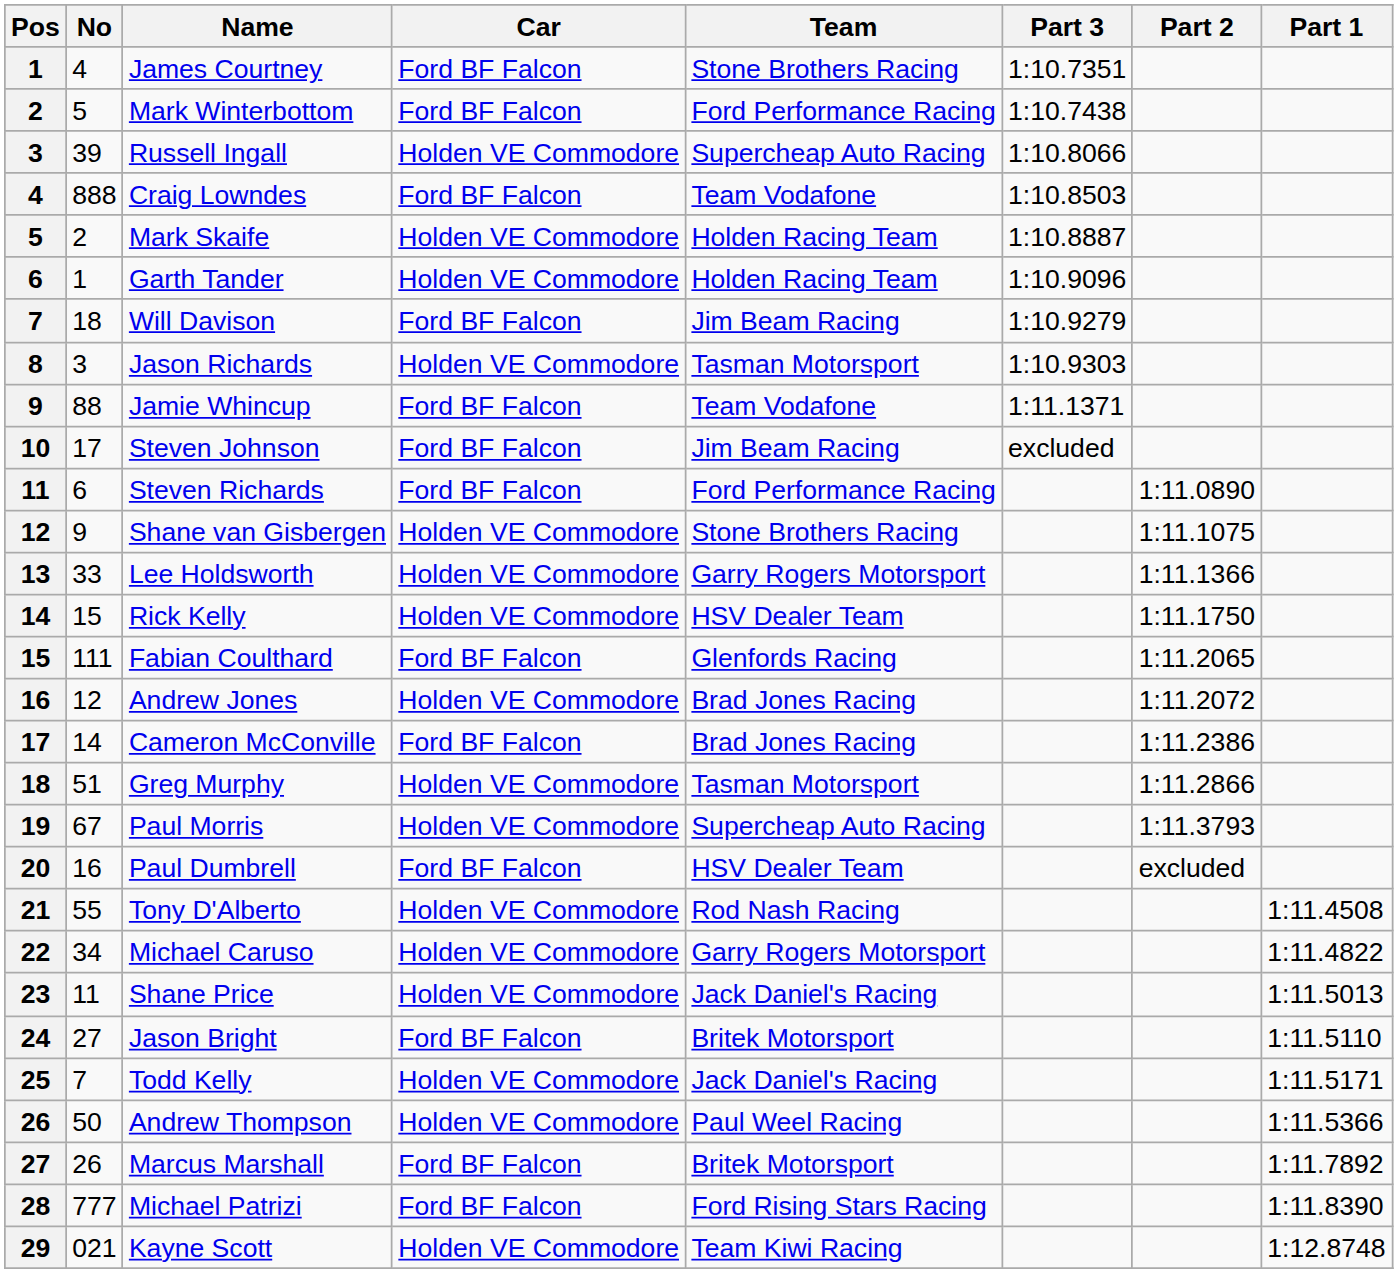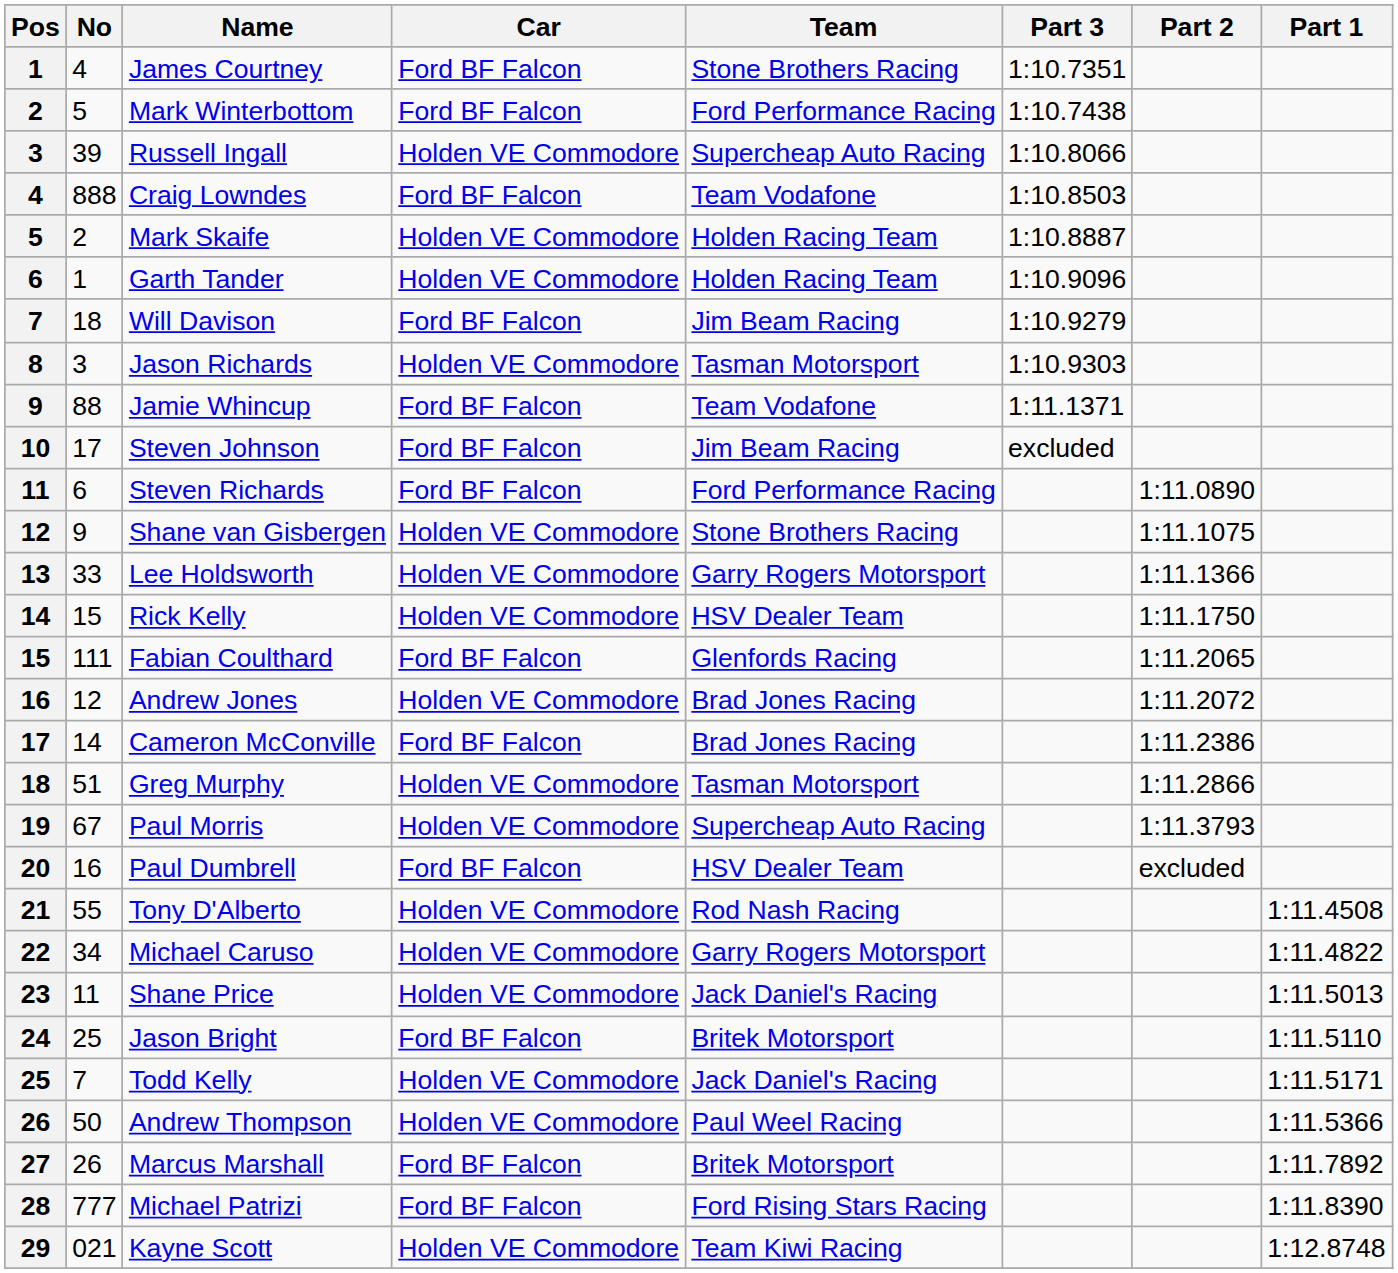Jason Bright | No: 27 -> 25
